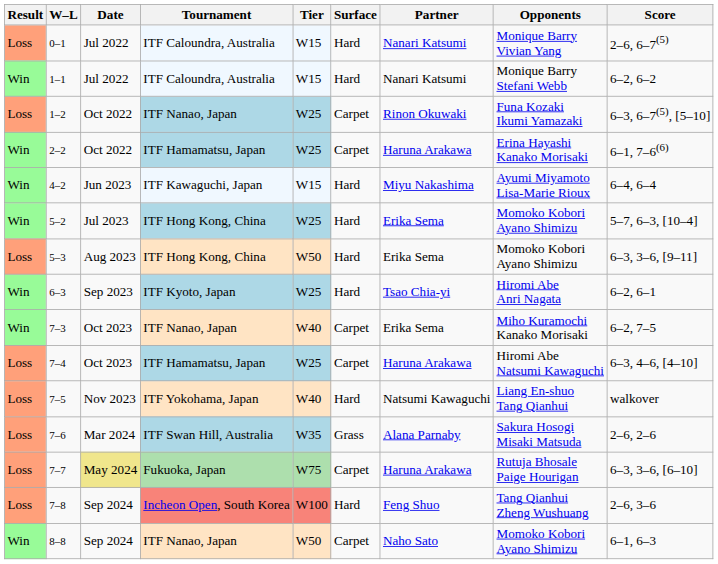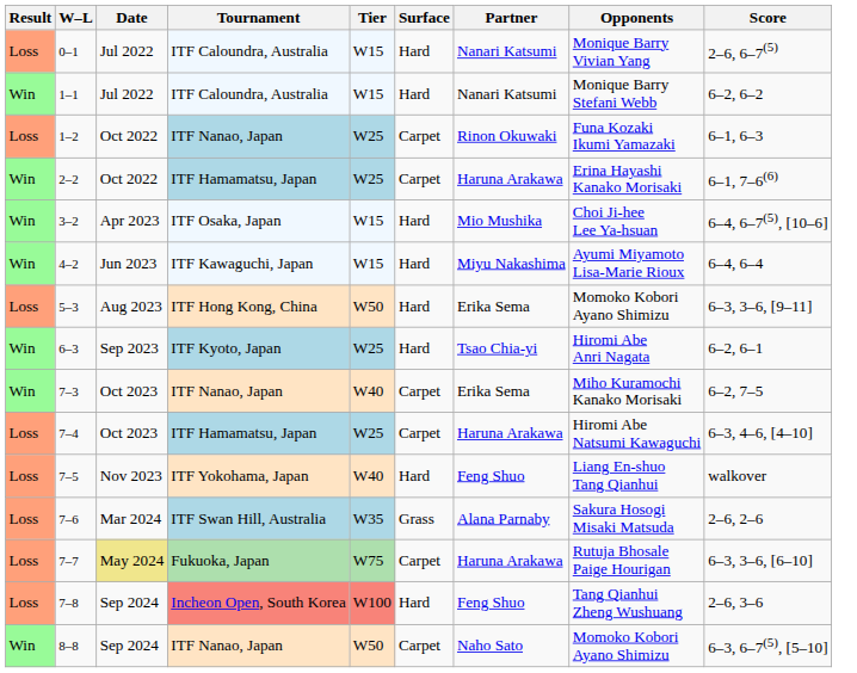1–2 | Score: 6–3, 6–7(5), [5–10] -> 6–1, 6–3
+ row: Win | 3–2 | Apr 2023 | ITF Osaka, Japan | W15 | Hard | Mio Mushika | Choi Ji-hee Lee Ya-hsuan | 6–4, 6–7(5), [10–6]
- row: Win | 5–2 | Jul 2023 | ITF Hong Kong, China | W25 | Hard | Erika Sema | Momoko Kobori Ayano Shimizu | 5–7, 6–3, [10–4]
7–5 | Partner: Natsumi Kawaguchi -> Feng Shuo
8–8 | Score: 6–1, 6–3 -> 6–3, 6–7(5), [5–10]
